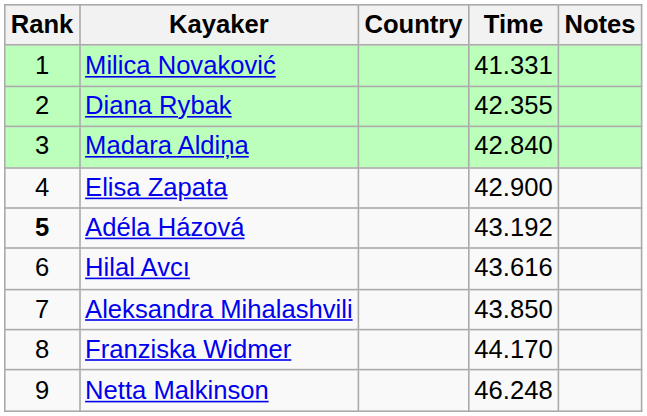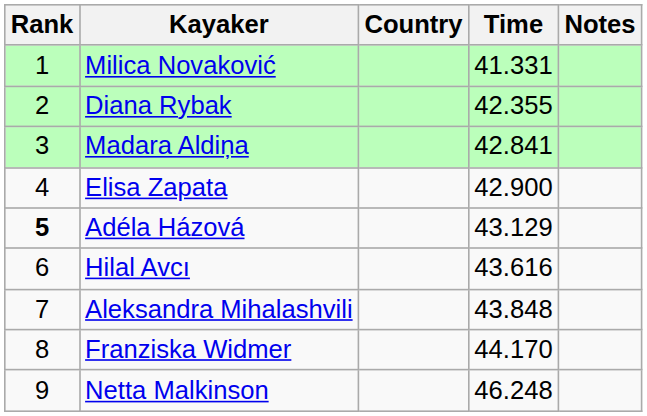Madara Aldiņa | Time: 42.840 -> 42.841
Adéla Házová | Time: 43.192 -> 43.129
Aleksandra Mihalashvili | Time: 43.850 -> 43.848
